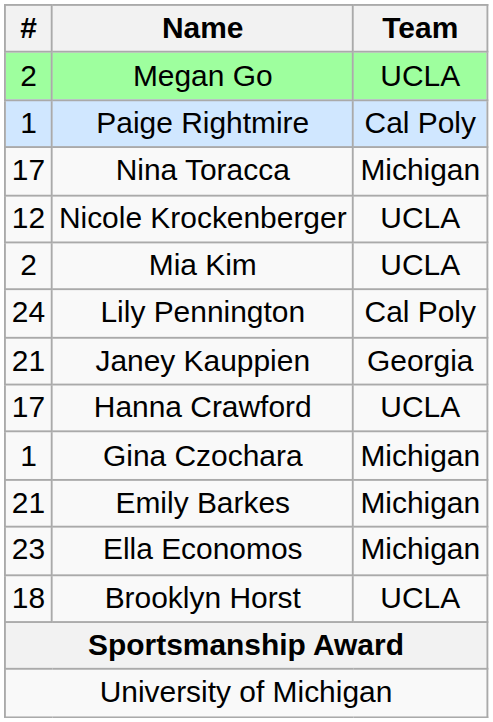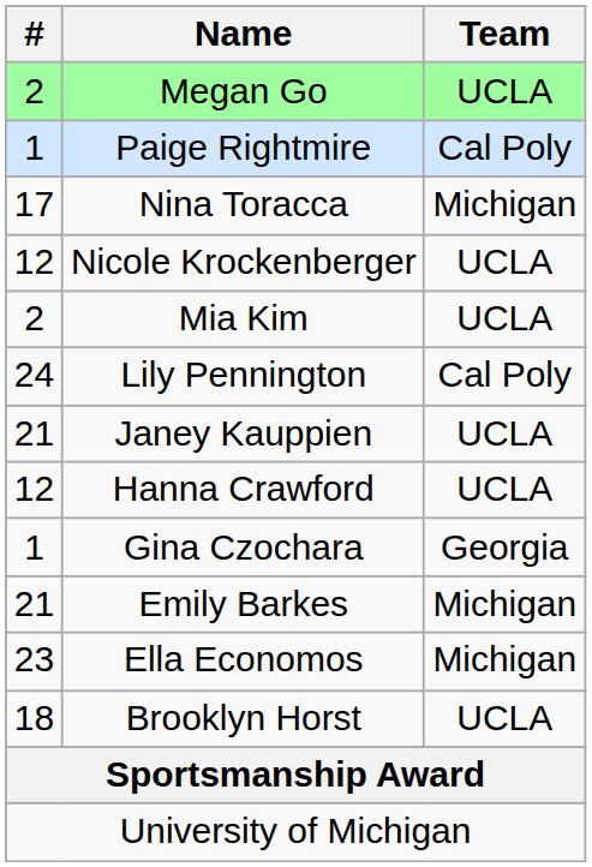Janey Kauppien | Team: Georgia -> UCLA
Hanna Crawford | #: 17 -> 12
Gina Czochara | Team: Michigan -> Georgia
